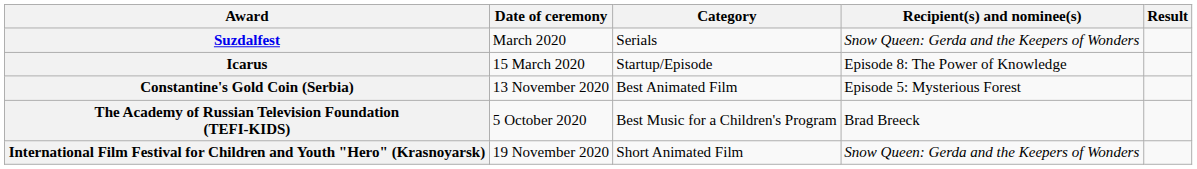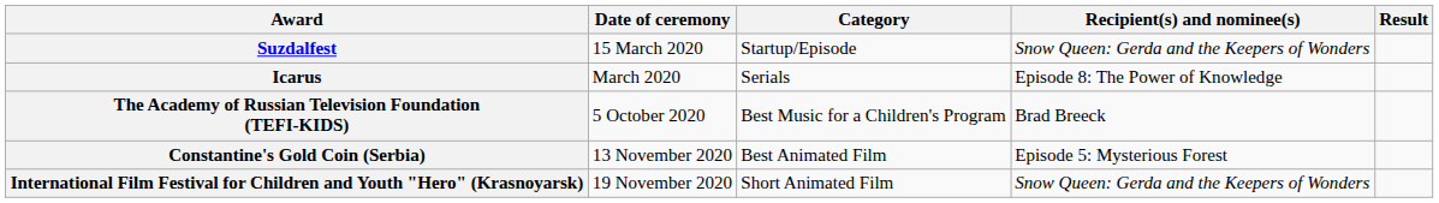Suzdalfest | Date of ceremony: March 2020 -> 15 March 2020
Suzdalfest | Category: Serials -> Startup/Episode
Icarus | Date of ceremony: 15 March 2020 -> March 2020
Icarus | Category: Startup/Episode -> Serials
rows swapped: The Academy of Russian Television Foundation (TEFI-KIDS) <-> Constantine's Gold Coin (Serbia)
